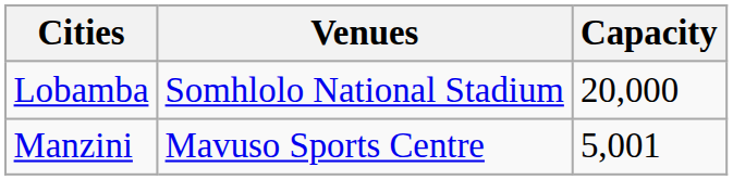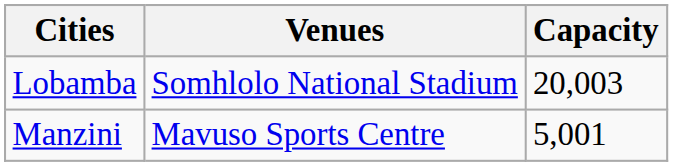Lobamba | Capacity: 20,000 -> 20,003
